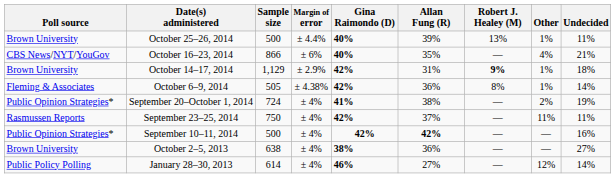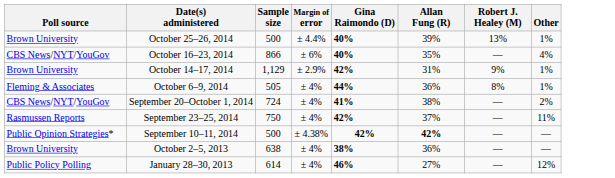- column: Undecided | 11% | 21% | 18% | 14% | 19% | 11% | 16% | 27% | 14%
October 14–17, 2014 | Robert J. Healey (M): bold -> normal
October 6–9, 2014 | Margin of error: ± 4.38% -> ± 4%
October 6–9, 2014 | Gina Raimondo (D): 42% -> 44%
September 20–October 1, 2014 | Poll source: Public Opinion Strategies* -> CBS News/NYT/YouGov
September 10–11, 2014 | Margin of error: ± 4% -> ± 4.38%
